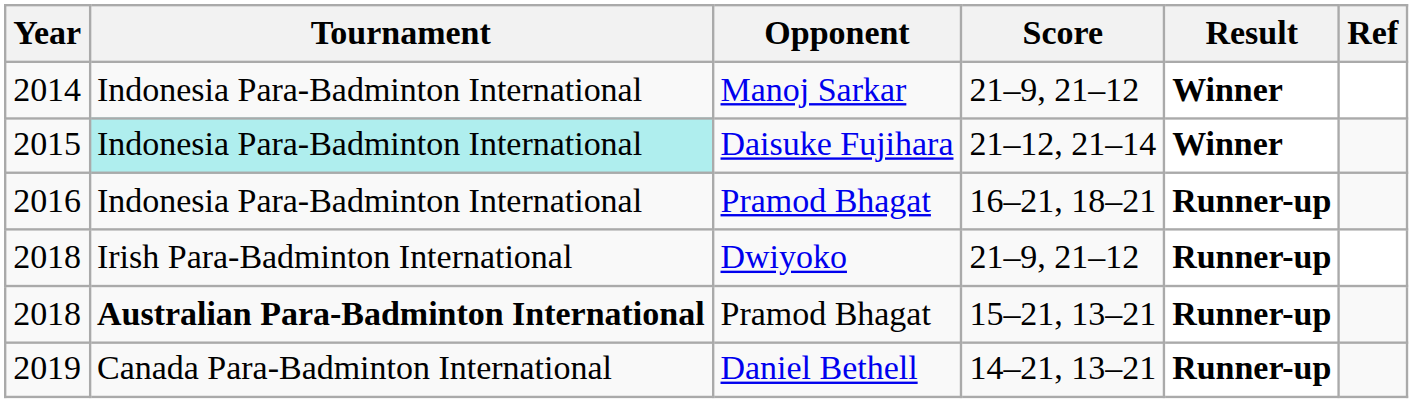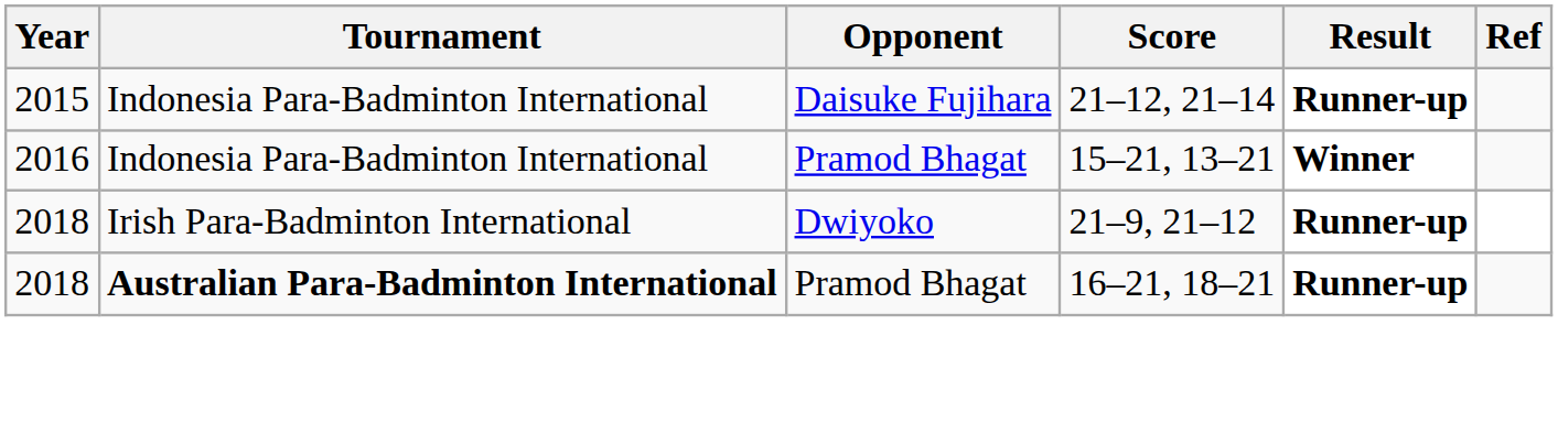- row: 2014 | Indonesia Para-Badminton International | Manoj Sarkar | 21–9, 21–12 | Winner
2015 | Tournament: paleturquoise background -> no background
2015 | Result: Winner -> Runner-up
2016 | Score: 16–21, 18–21 -> 15–21, 13–21
2016 | Result: Runner-up -> Winner
2018 / Pramod Bhagat | Score: 15–21, 13–21 -> 16–21, 18–21
- row: 2019 | Canada Para-Badminton International | Daniel Bethell | 14–21, 13–21 | Runner-up
